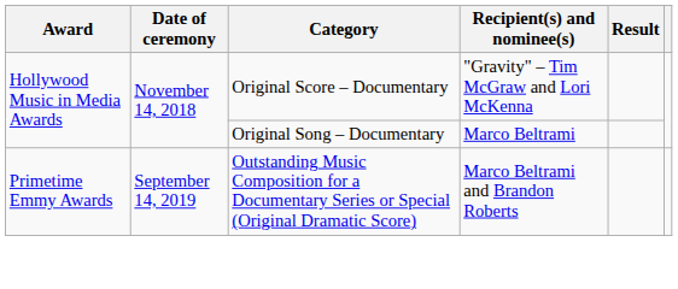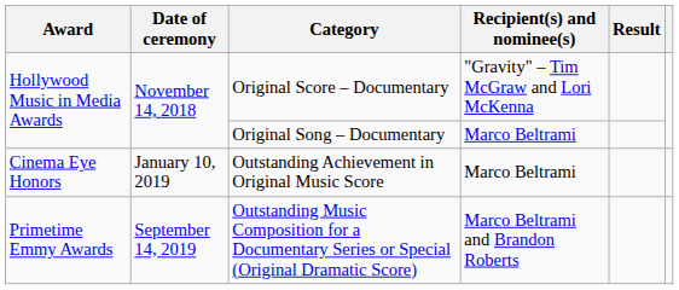+ row: Cinema Eye Honors | January 10, 2019 | Outstanding Achievement in Original Music Score | Marco Beltrami
